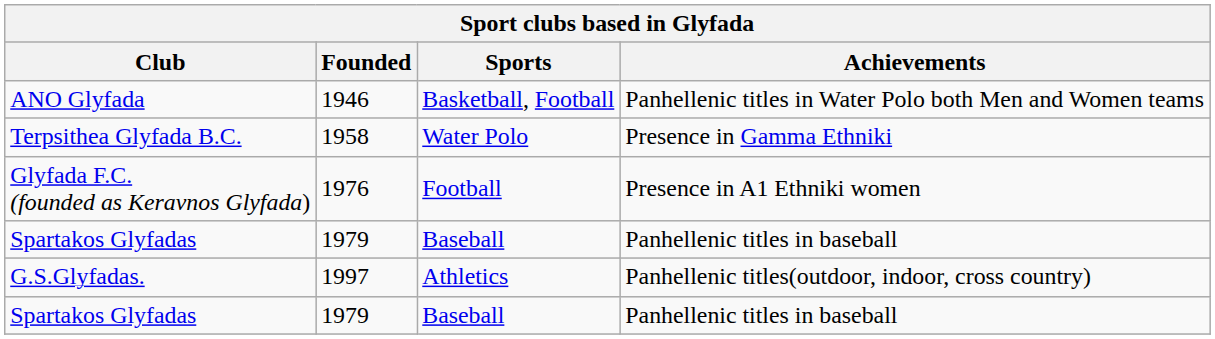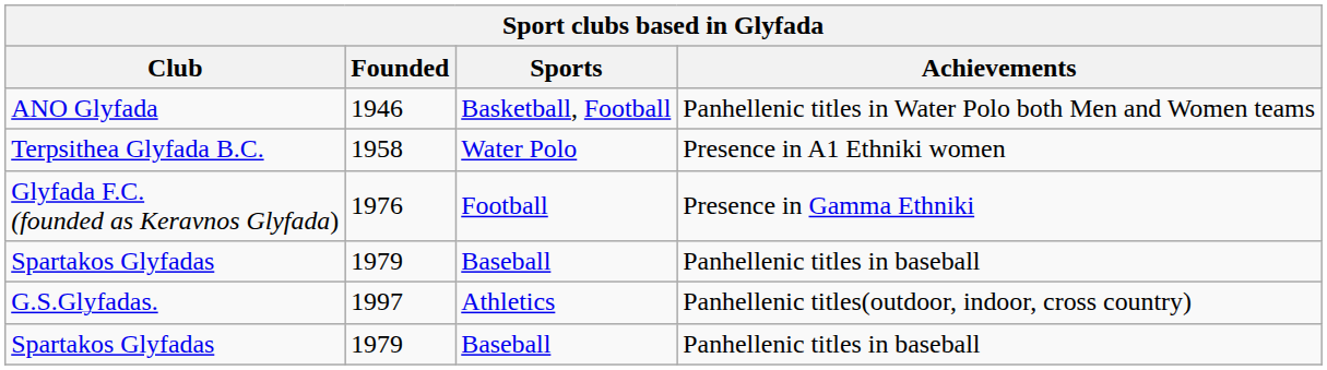Terpsithea Glyfada B.C. | Achievements: Presence in Gamma Ethniki -> Presence in A1 Ethniki women
Glyfada F.C. (founded as Keravnos Glyfada) | Achievements: Presence in A1 Ethniki women -> Presence in Gamma Ethniki
